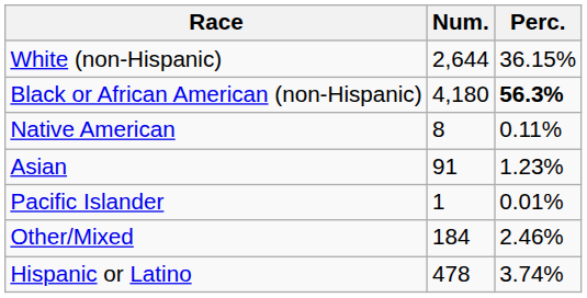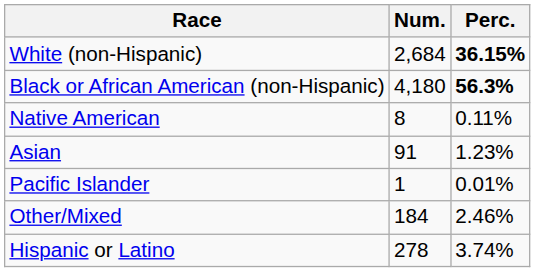White (non-Hispanic) | Num.: 2,644 -> 2,684
White (non-Hispanic) | Perc.: normal -> bold
Hispanic or Latino | Num.: 478 -> 278
